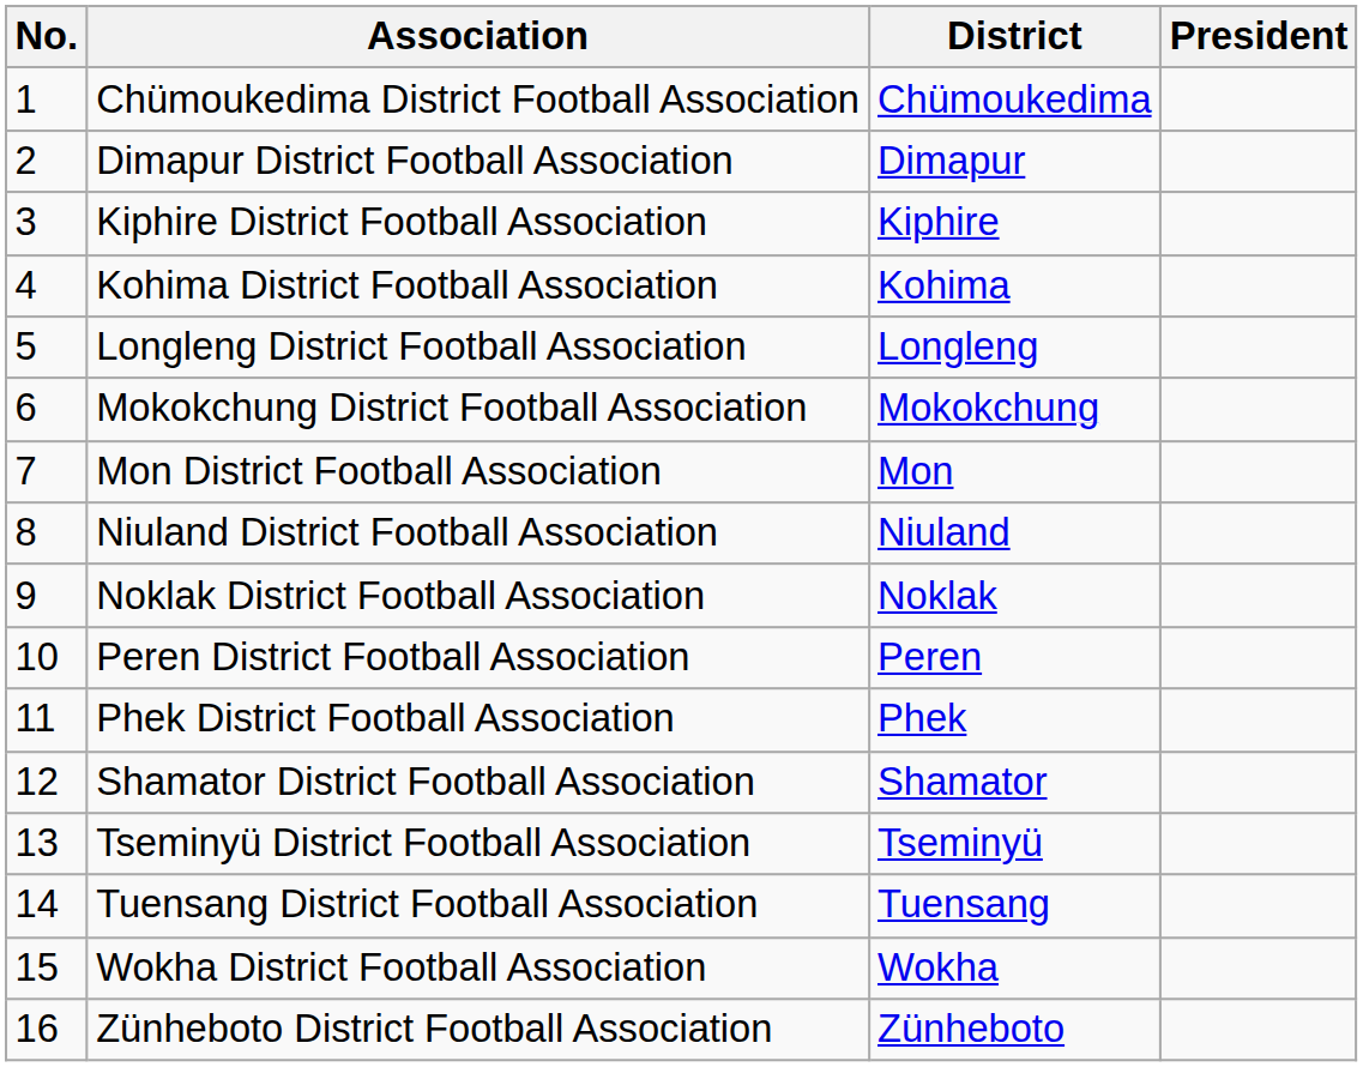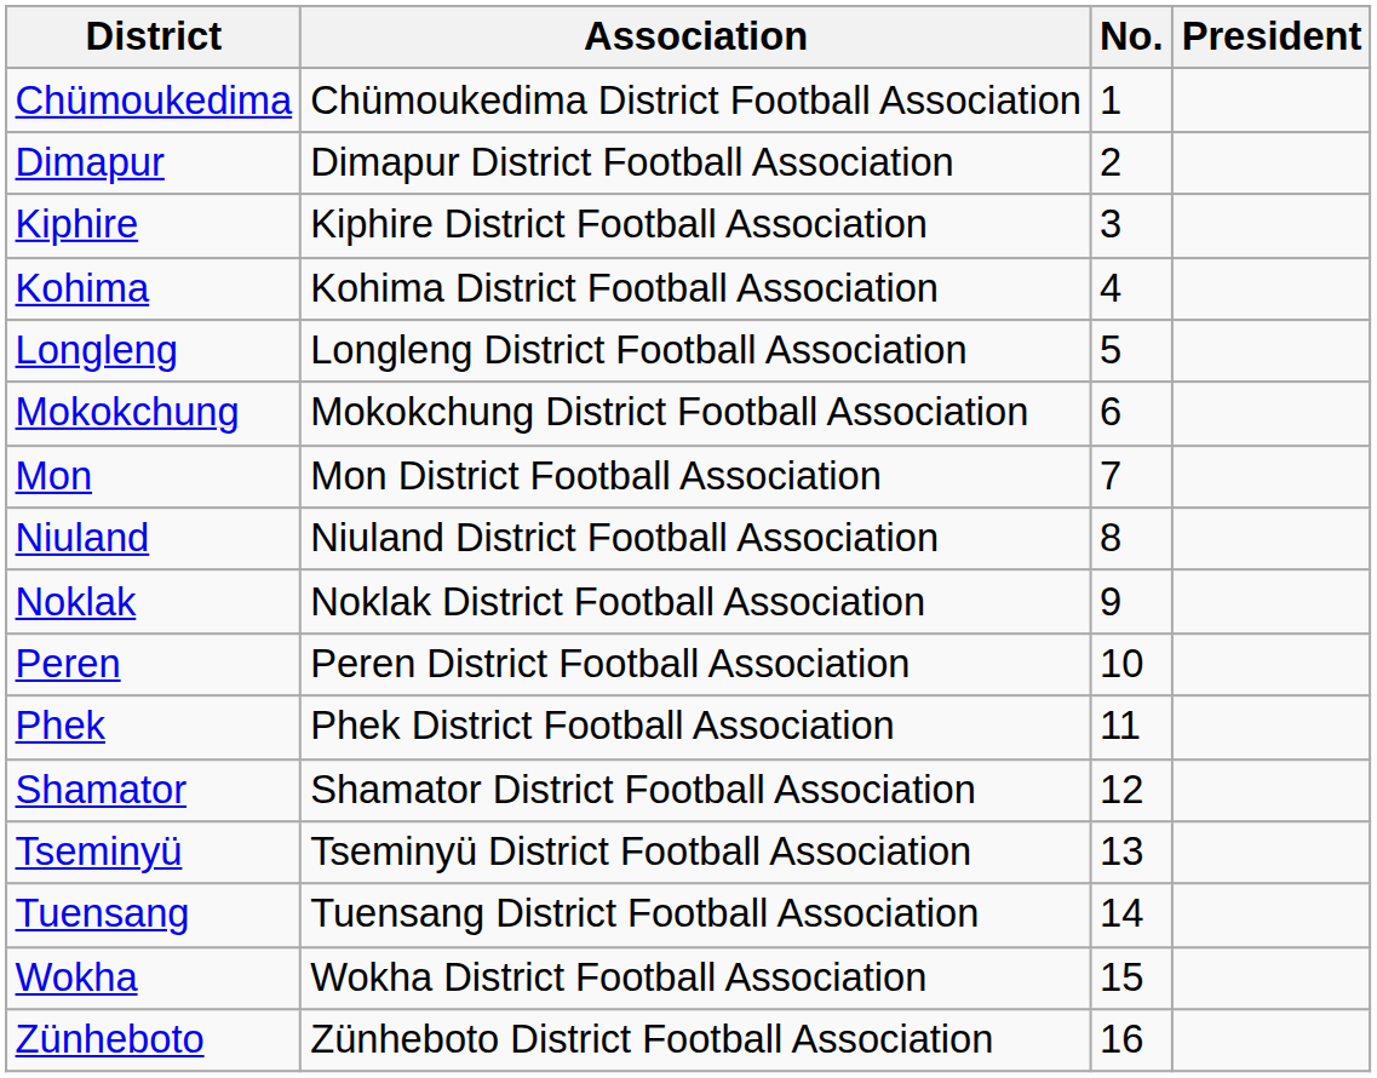columns swapped: No. <-> District
